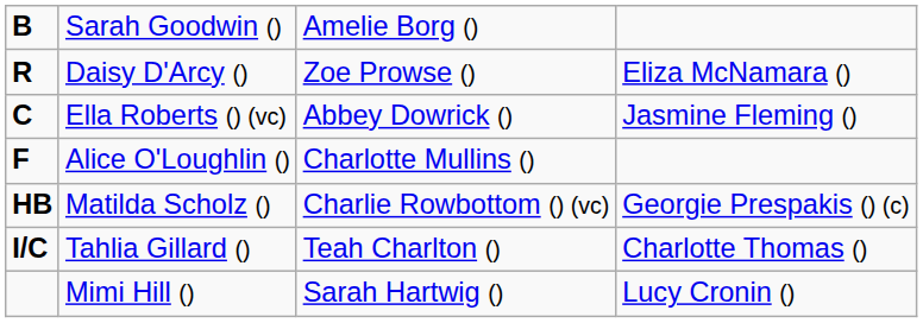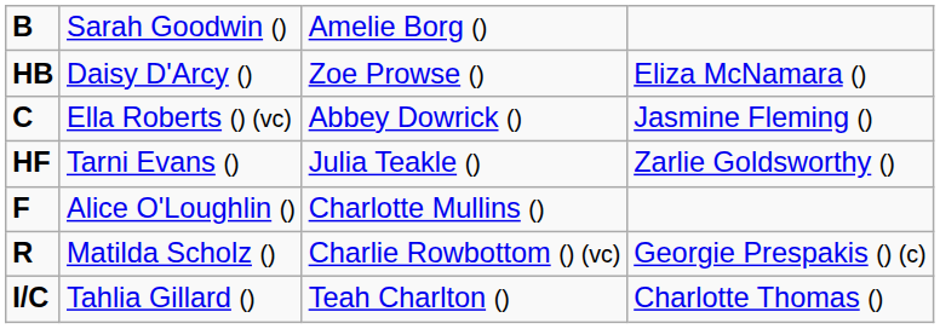Daisy D'Arcy () | column 1: R -> HB
+ row: HF | Tarni Evans () | Julia Teakle () | Zarlie Goldsworthy ()
Matilda Scholz () | column 1: HB -> R
- row: Mimi Hill () | Sarah Hartwig () | Lucy Cronin ()
